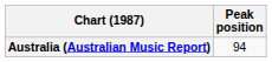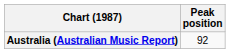Australia (Australian Music Report) | Peak position: 94 -> 92
